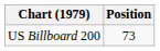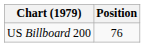US Billboard 200 | Position: 73 -> 76
